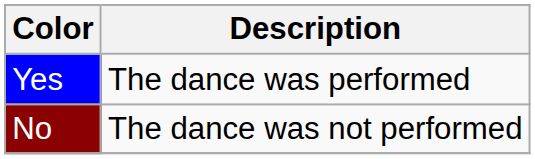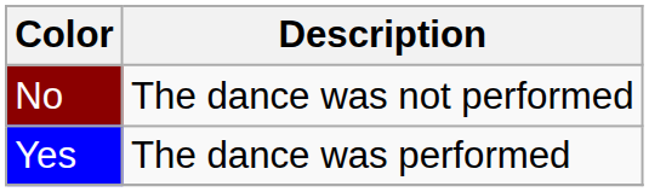rows swapped: No <-> Yes
